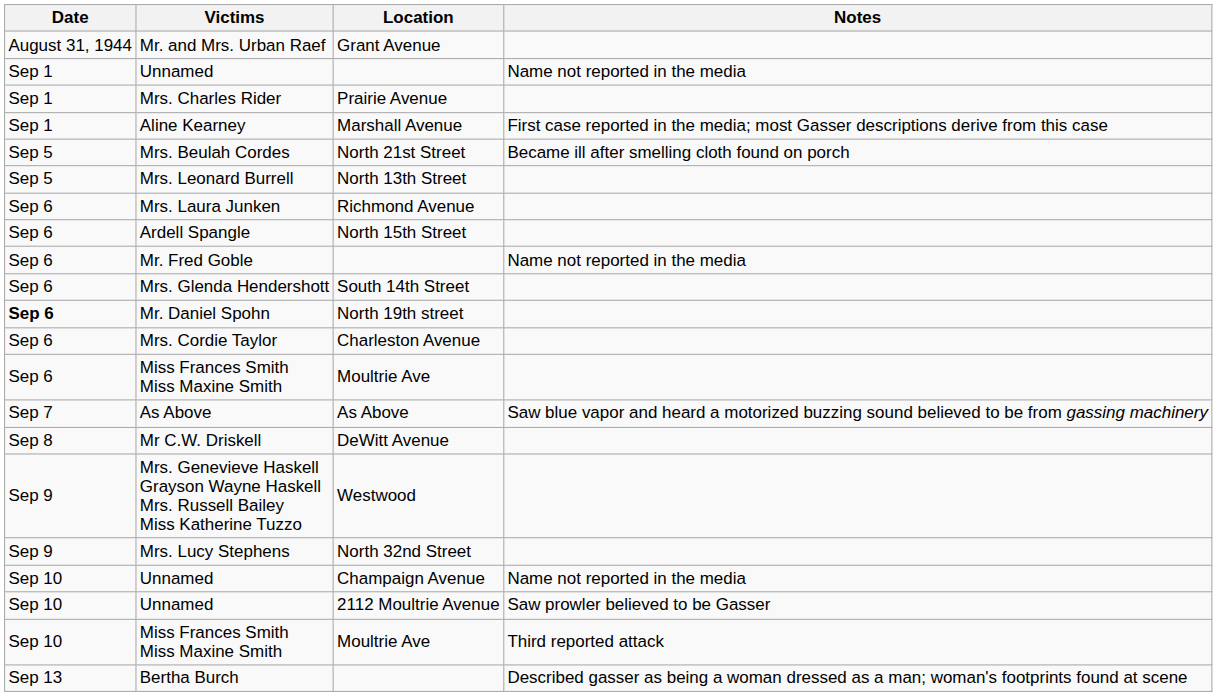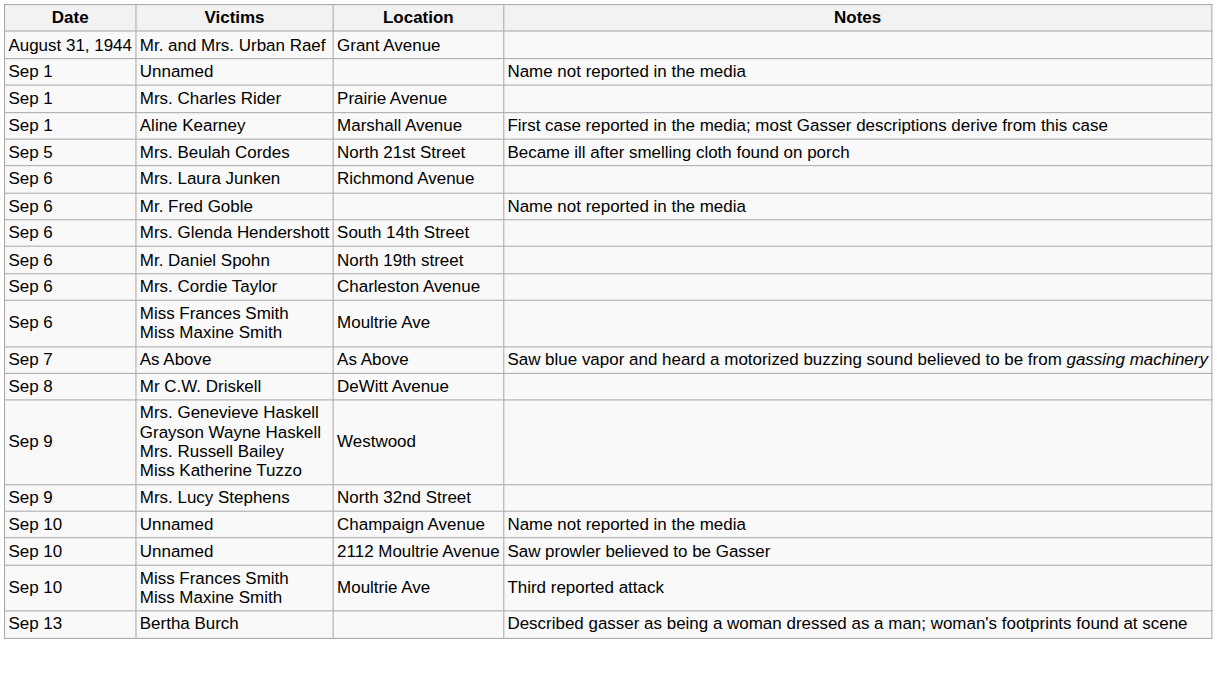- row: Sep 5 | Mrs. Leonard Burrell | North 13th Street
- row: Sep 6 | Ardell Spangle | North 15th Street
Mr. Daniel Spohn | Date: bold -> normal
